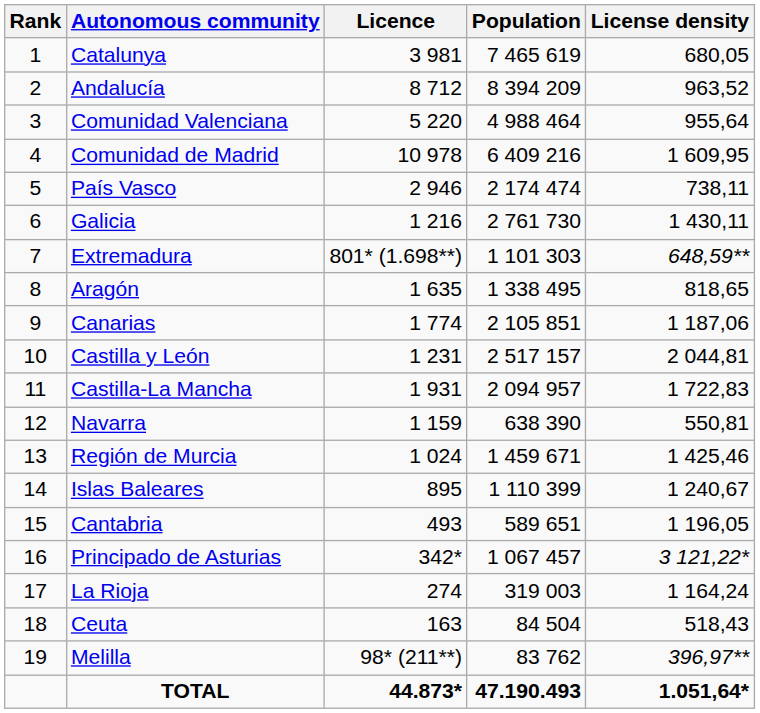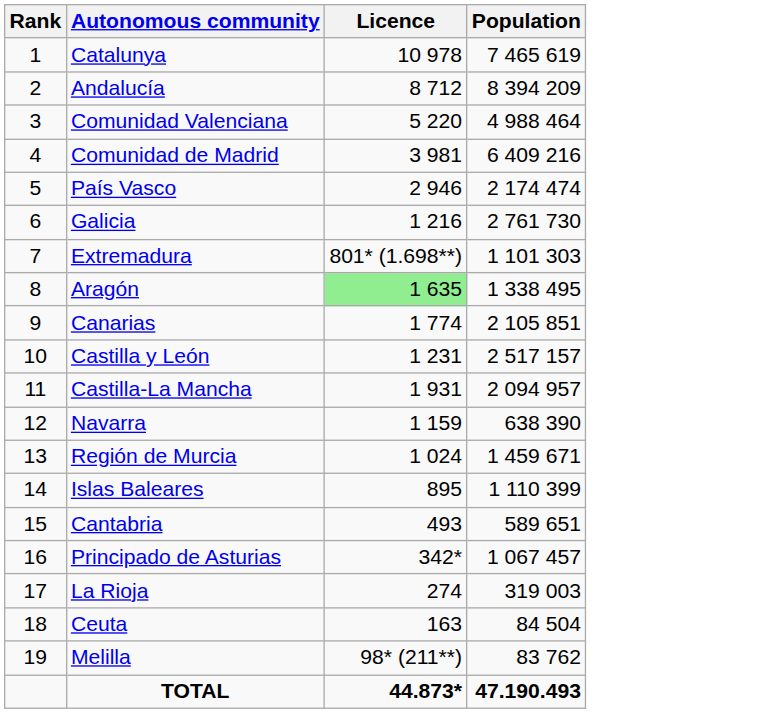- column: License density | 680,05 | 963,52 | 955,64 | 1 609,95 | 738,11 | 1 430,11 | 648,59** | 818,65 | 1 187,06 | 2 044,81 | 1 722,83 | 550,81 | 1 425,46 | 1 240,67 | 1 196,05 | 3 121,22* | 1 164,24 | 518,43 | 396,97** | 1.051,64*
Catalunya | Licence: 3 981 -> 10 978
Comunidad de Madrid | Licence: 10 978 -> 3 981
Aragón | Licence: no background -> lightgreen background
